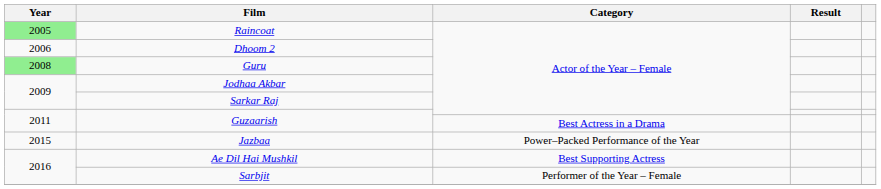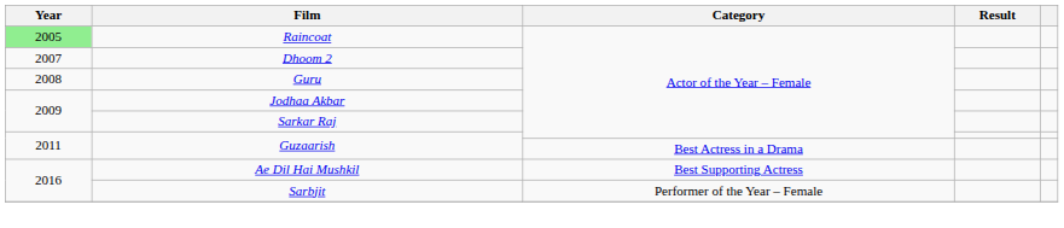Dhoom 2 | Year: 2006 -> 2007
Guru | Year: lightgreen background -> no background
- row: 2015 | Jazbaa | Power–Packed Performance of the Year
